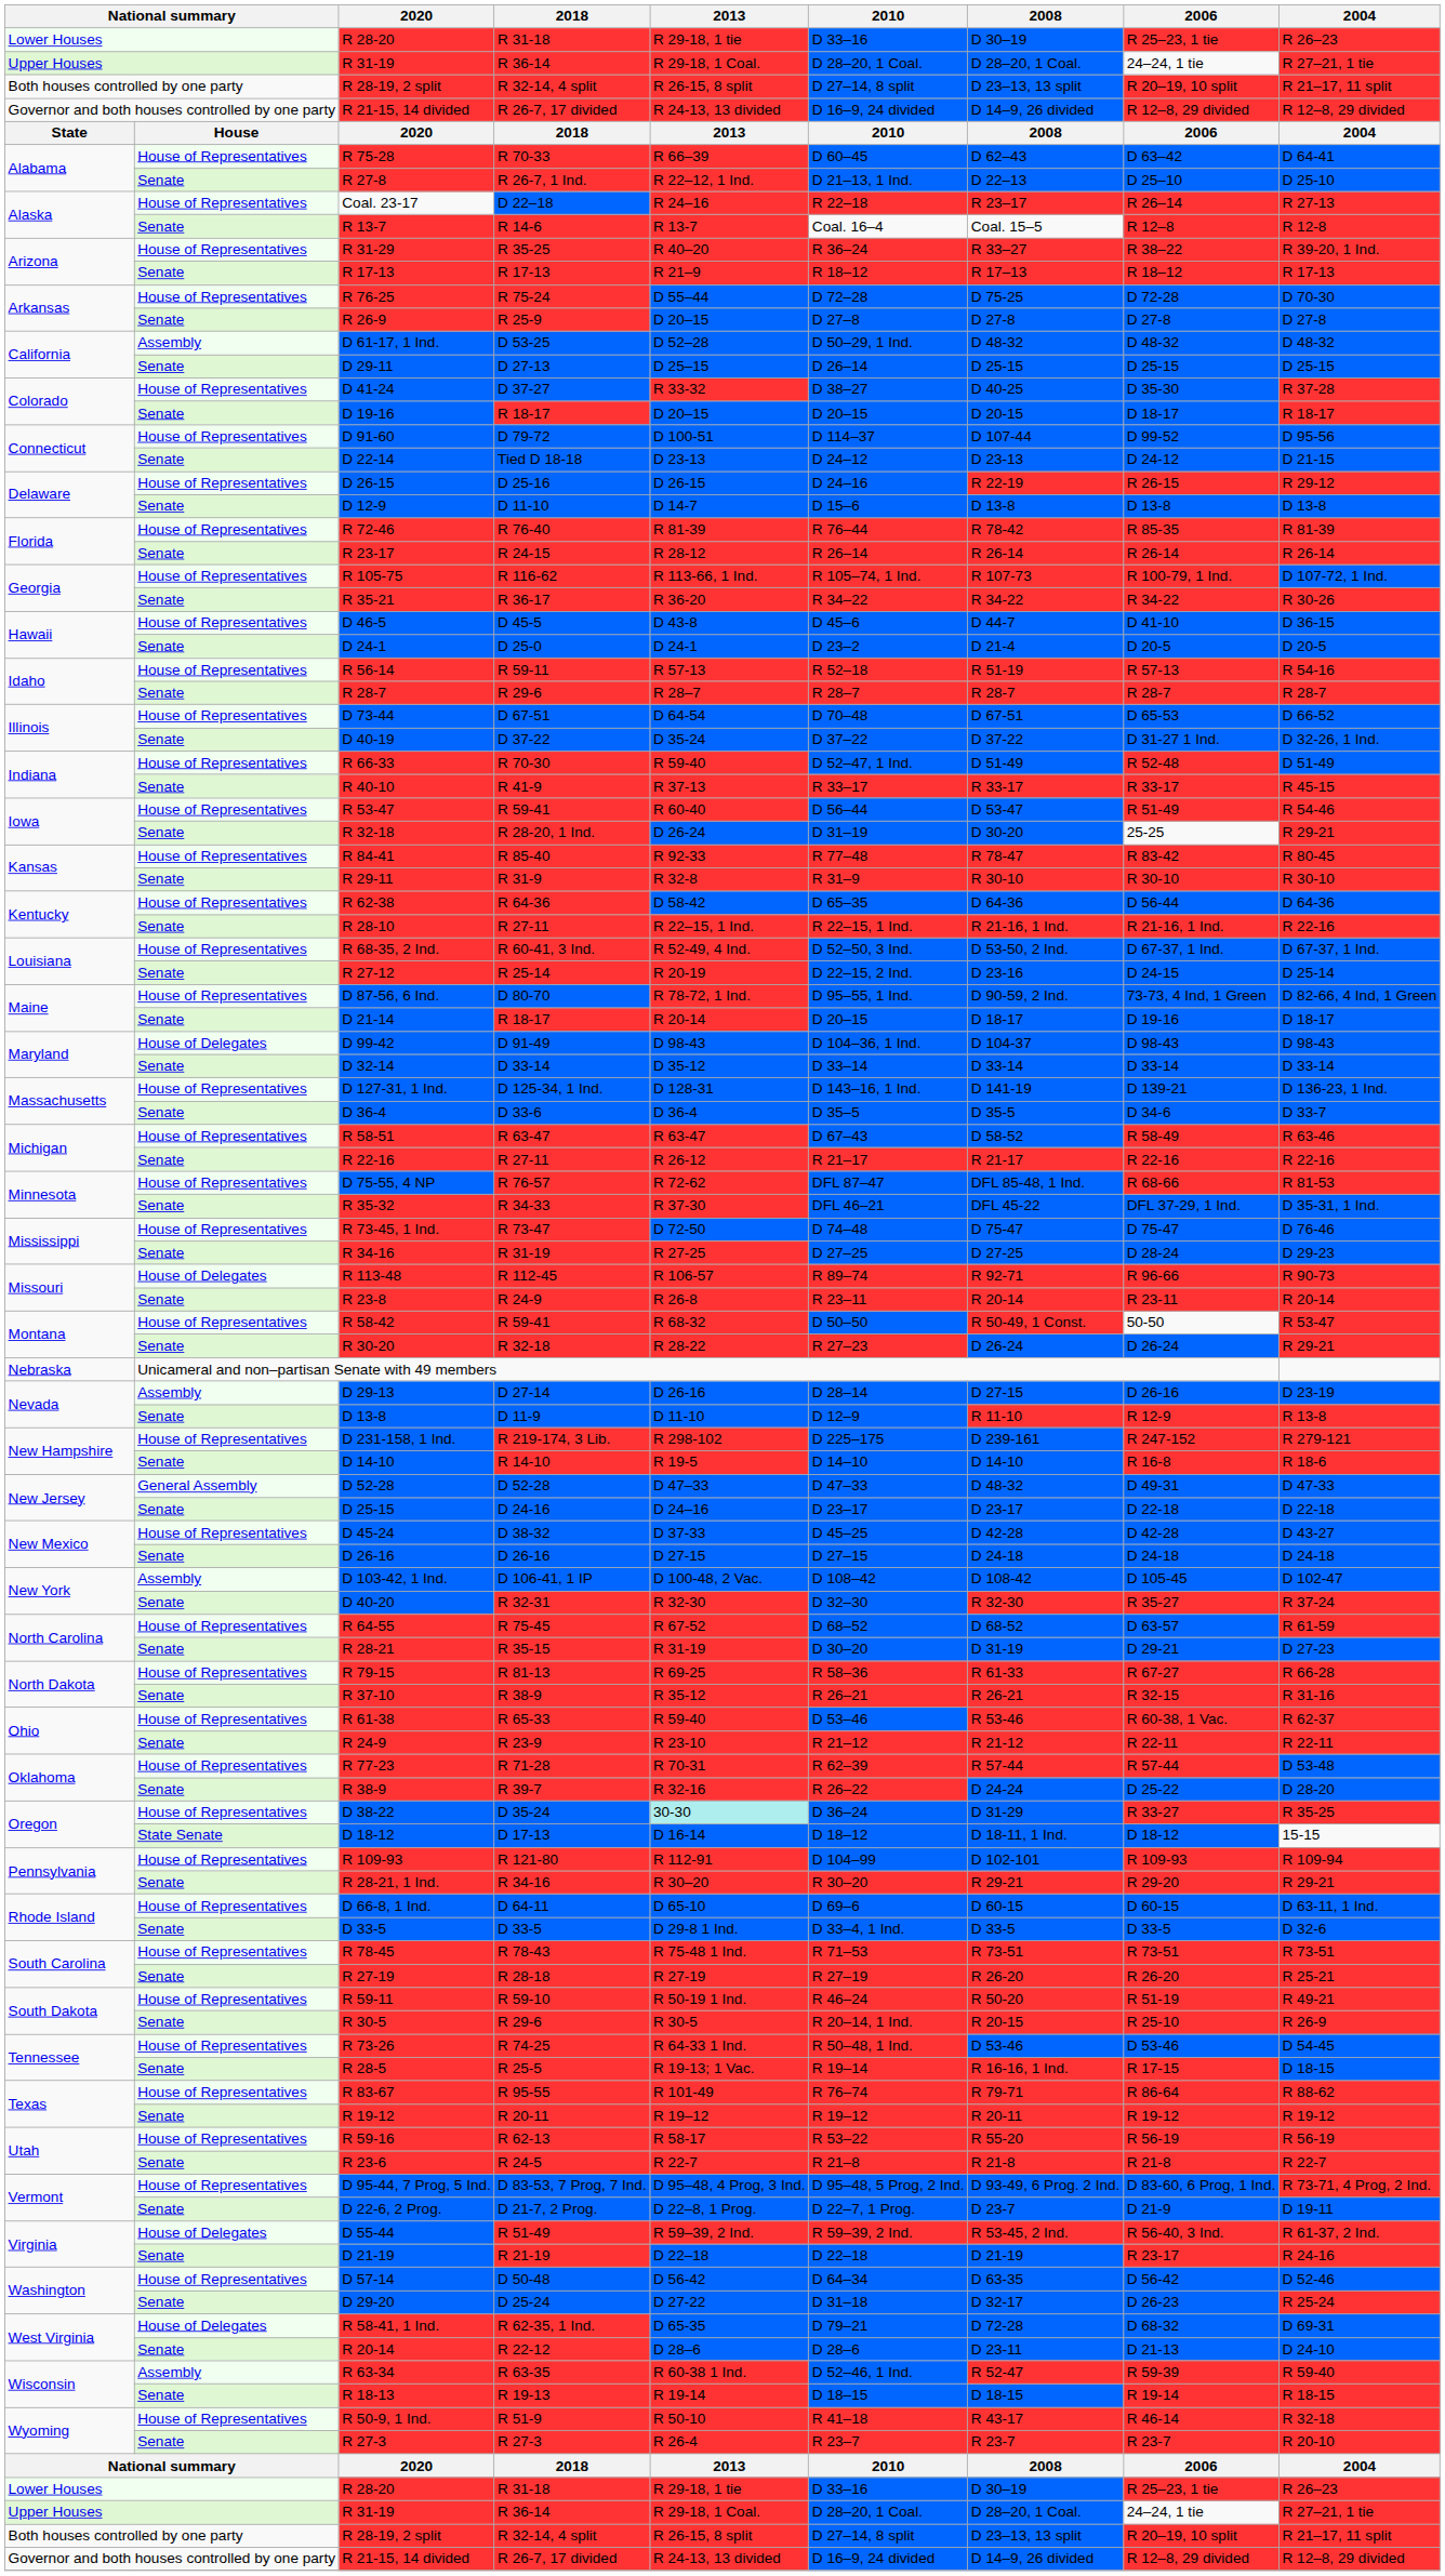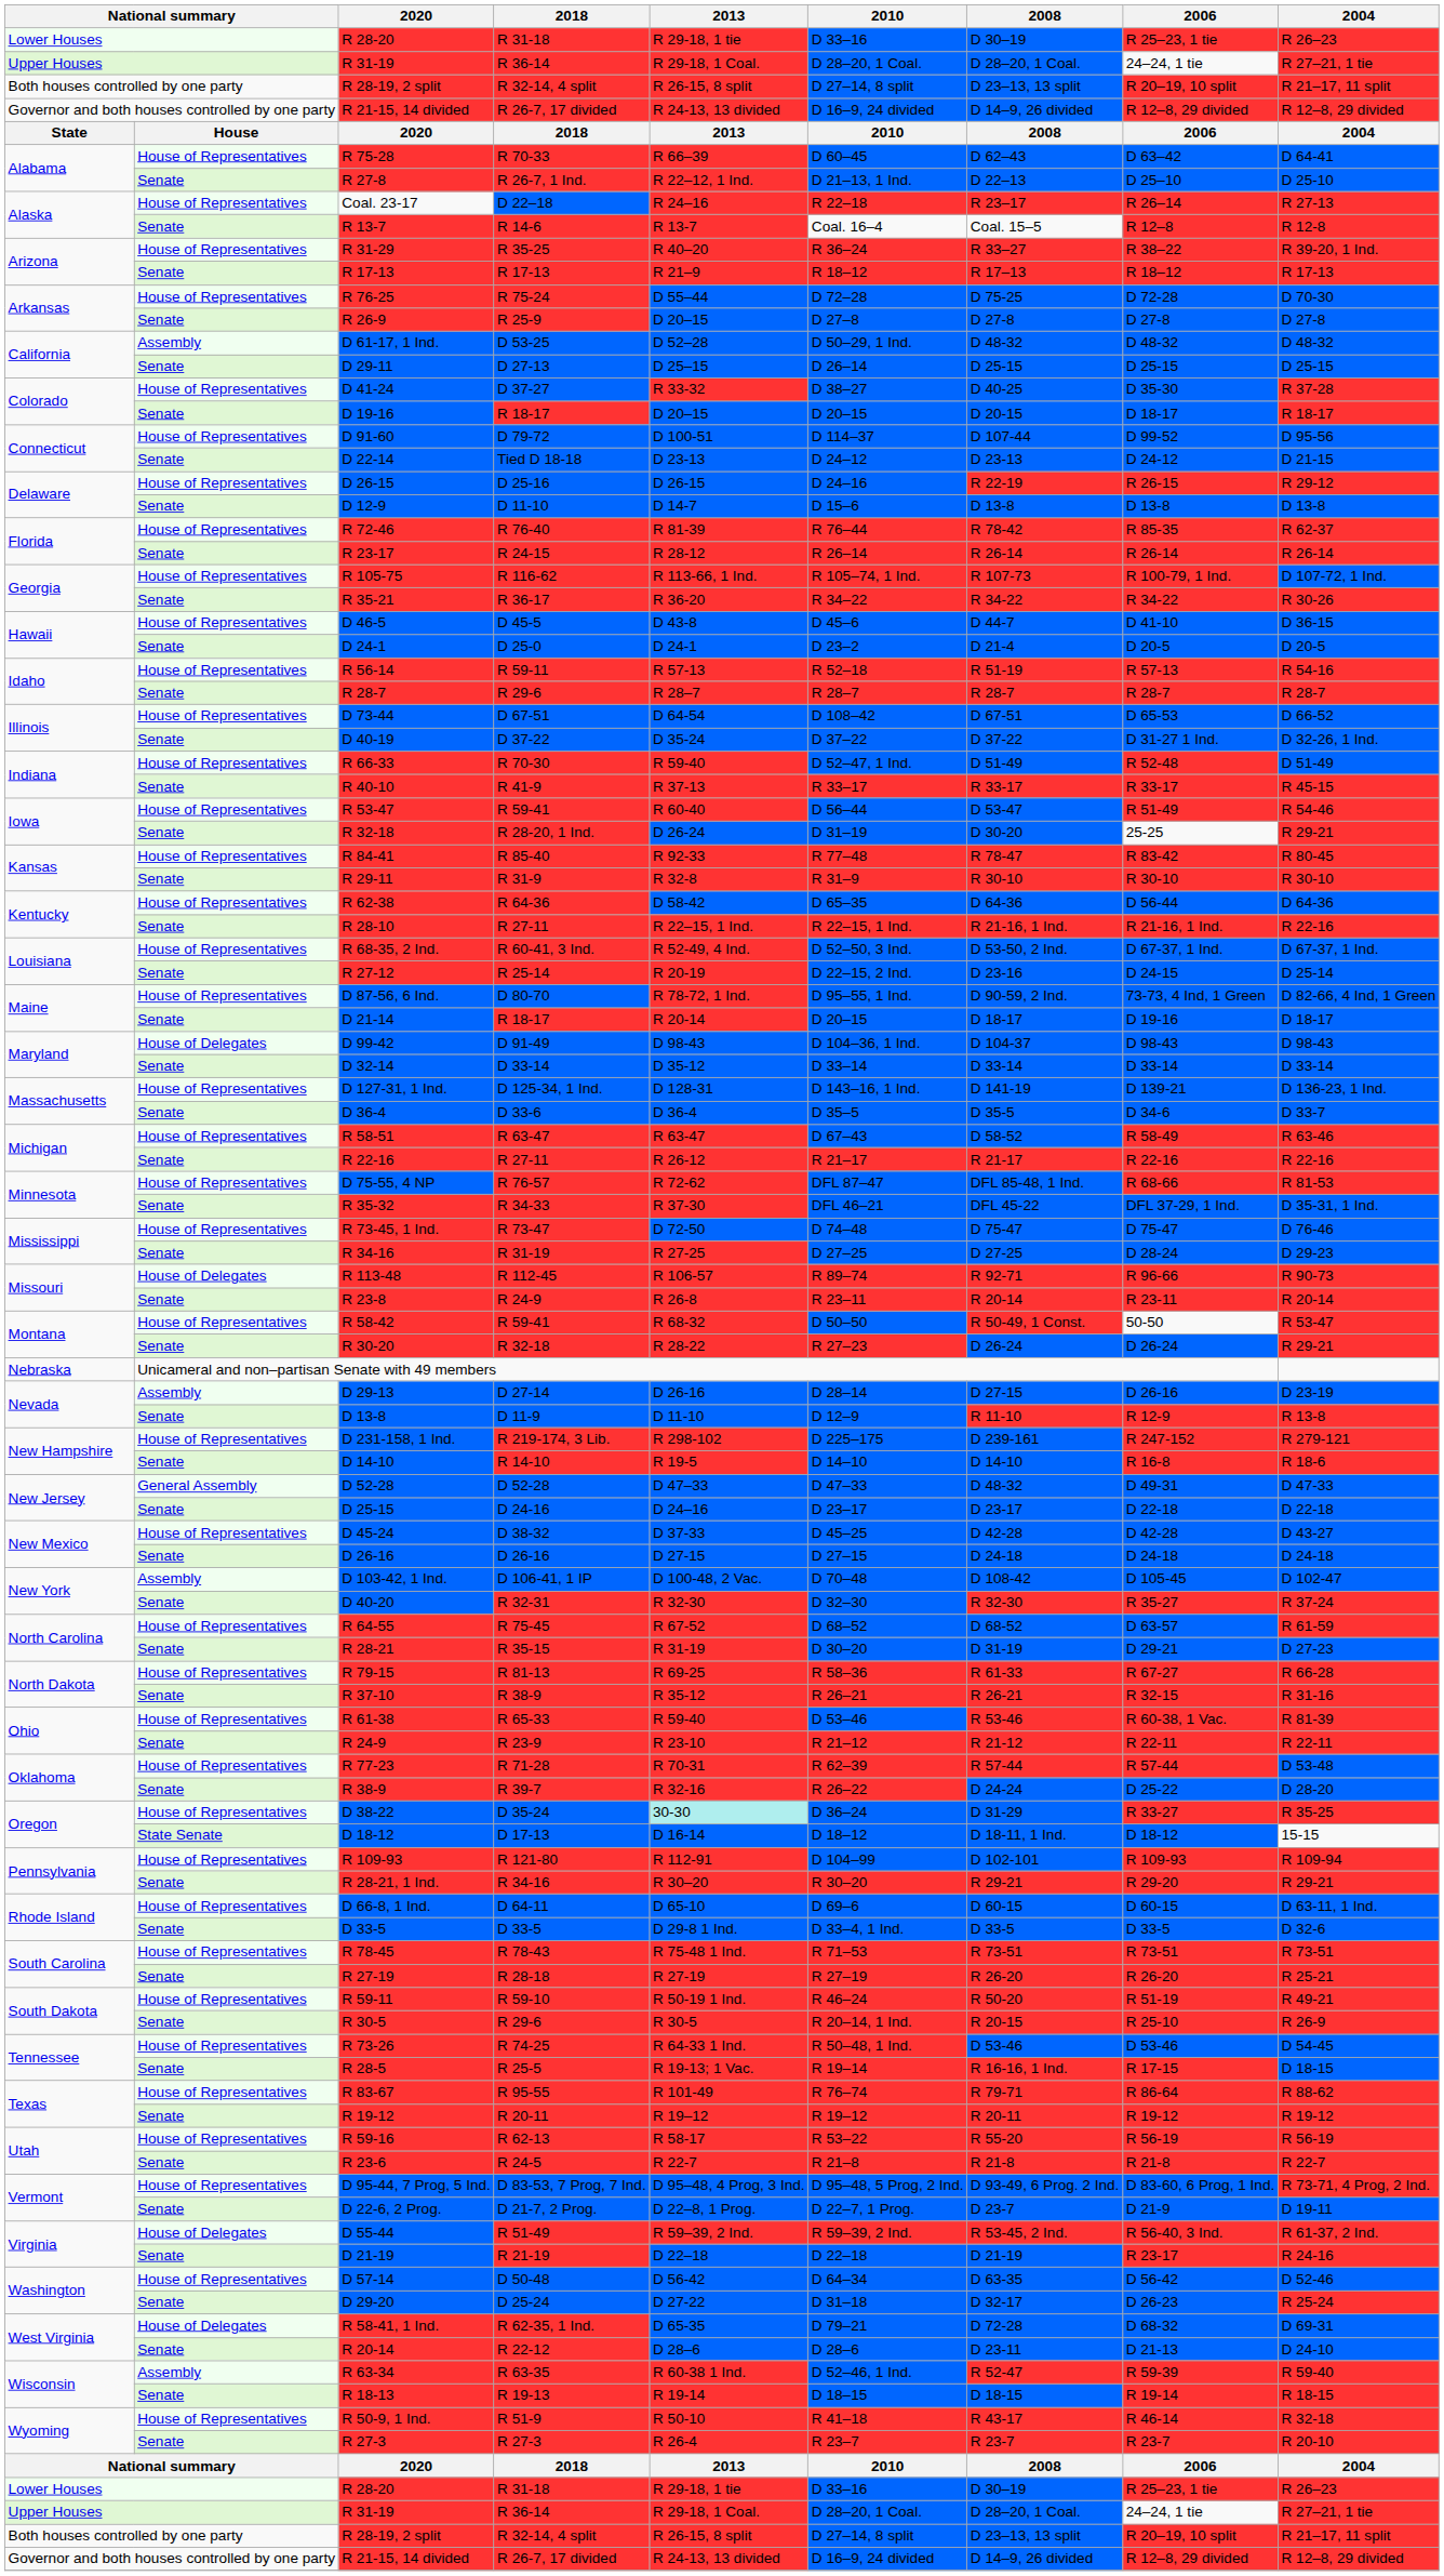R 72-46 | 2004: R 81-39 -> R 62-37
D 73-44 | 2010: D 70–48 -> D 108–42
D 103-42, 1 Ind. | 2010: D 108–42 -> D 70–48
R 61-38 | 2004: R 62-37 -> R 81-39
